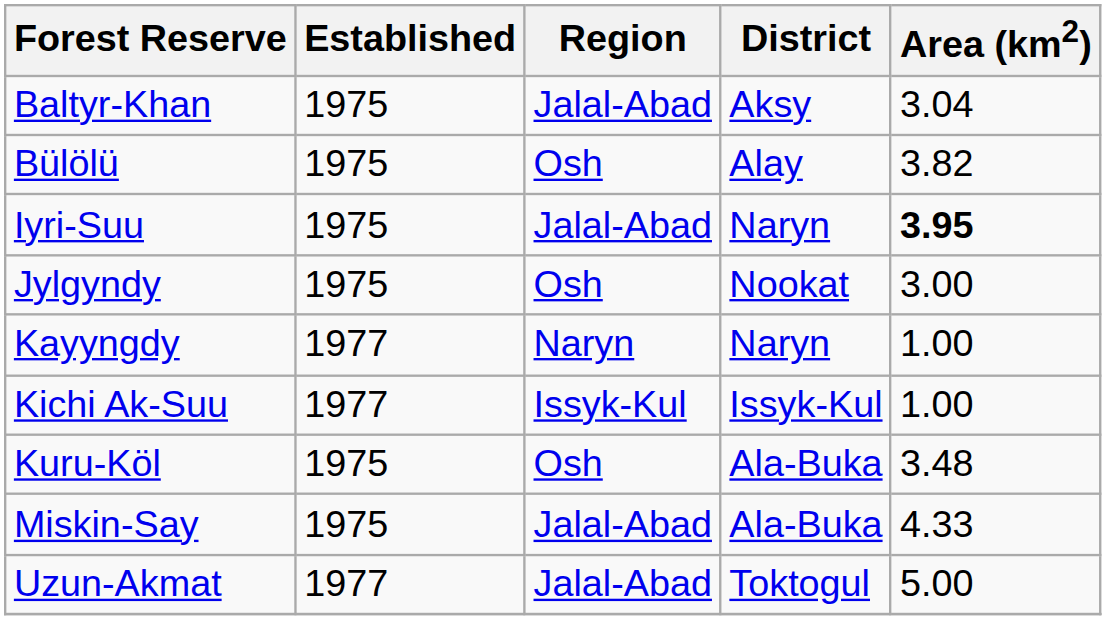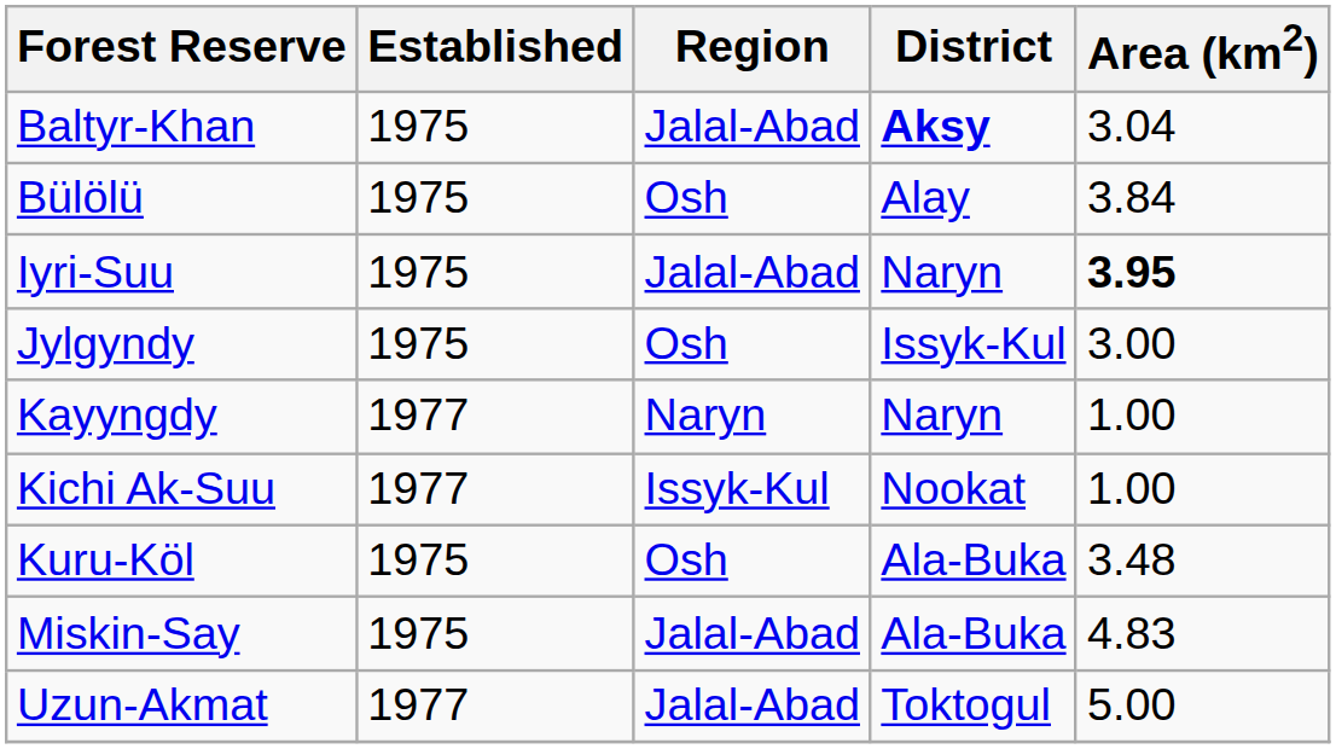Baltyr-Khan | District: normal -> bold
Bülölü | Area (km2): 3.82 -> 3.84
Jylgyndy | District: Nookat -> Issyk-Kul
Kichi Ak-Suu | District: Issyk-Kul -> Nookat
Miskin-Say | Area (km2): 4.33 -> 4.83
